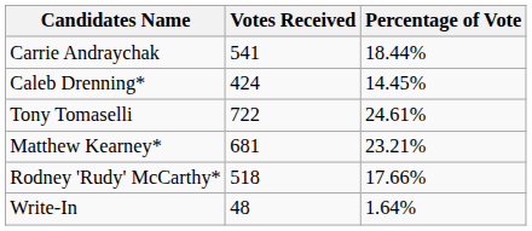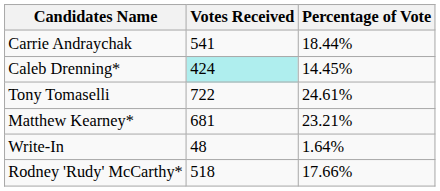Caleb Drenning* | Votes Received: no background -> paleturquoise background
rows swapped: Rodney 'Rudy' McCarthy* <-> Write-In
